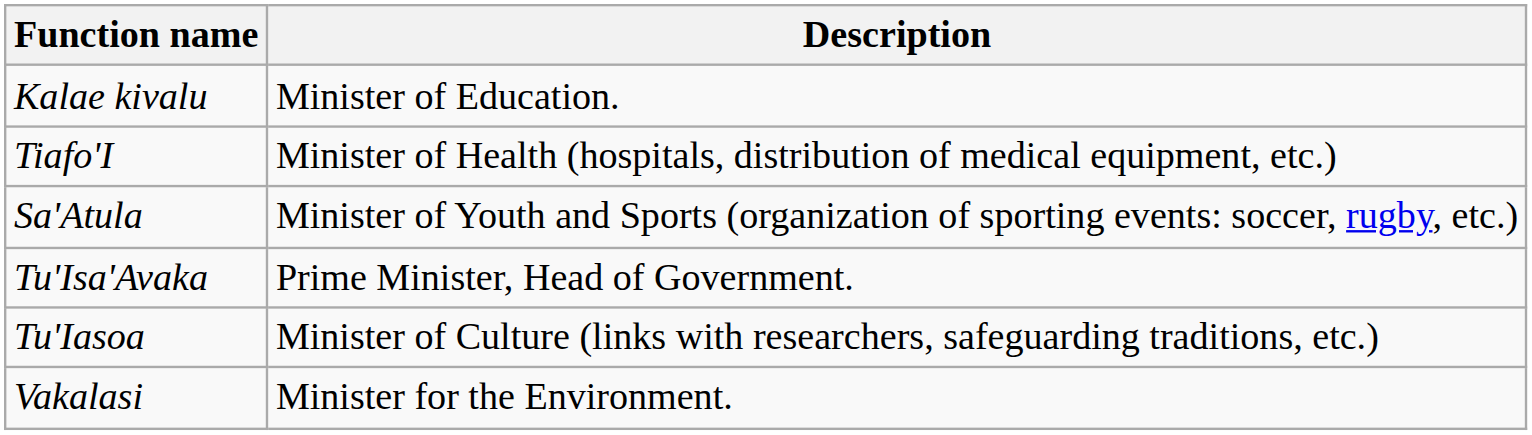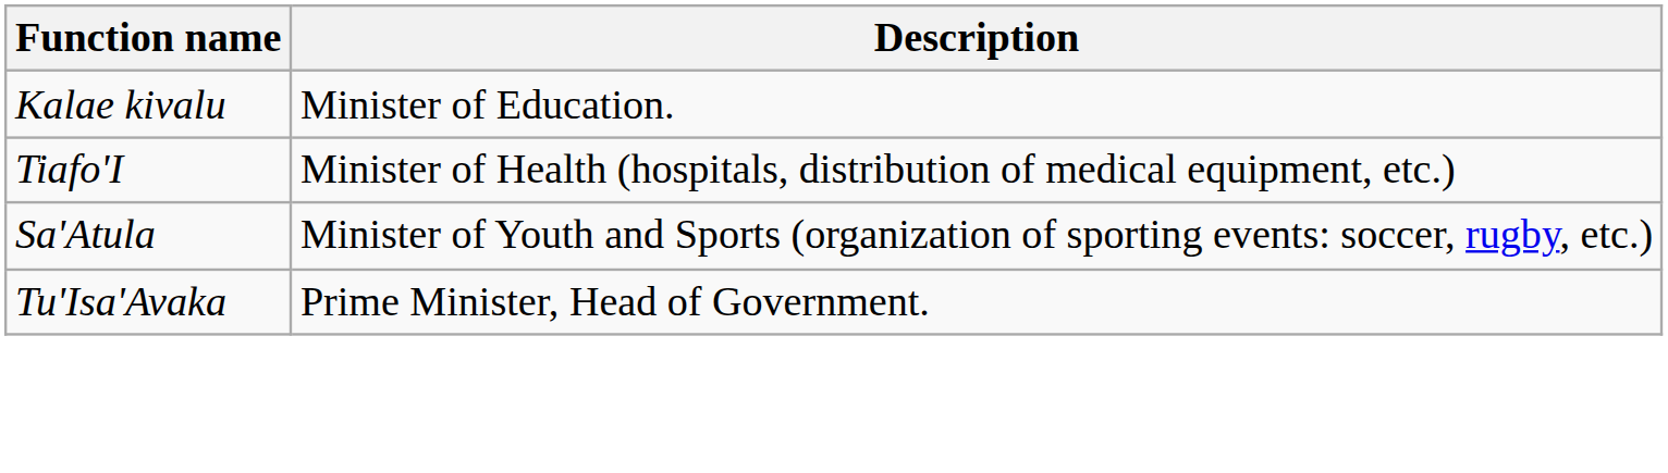- row: Tu'Iasoa | Minister of Culture (links with researchers, safeguarding traditions, etc.)
- row: Vakalasi | Minister for the Environment.
